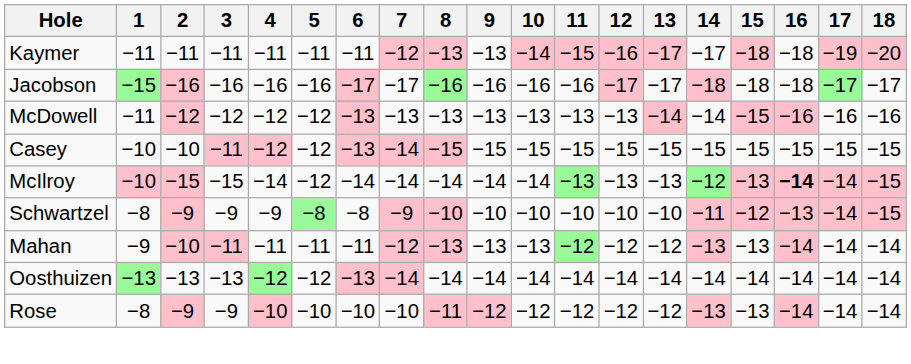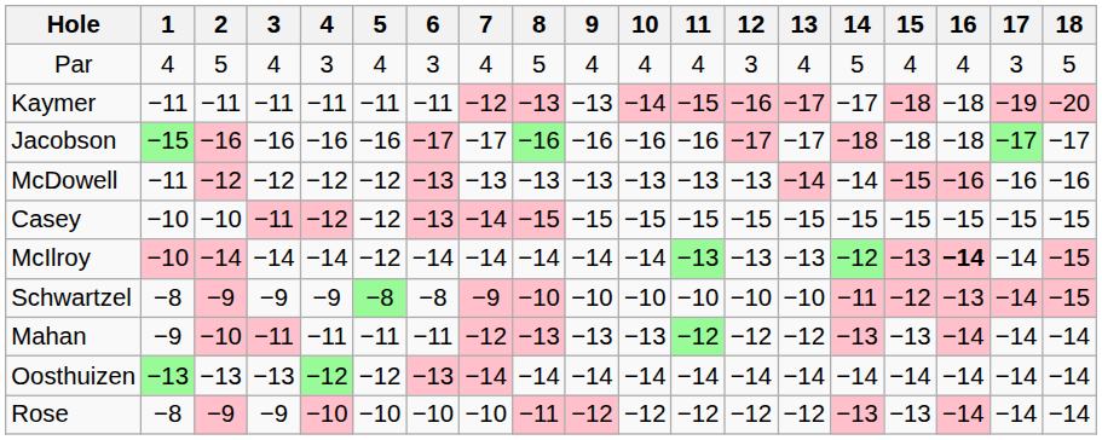+ row: Par | 4 | 5 | 4 | 3 | 4 | 3 | 4 | 5 | 4 | 4 | 4 | 3 | 4 | 5 | 4 | 4 | 3 | 5
McIlroy | 2: −15 -> −14
McIlroy | 3: −15 -> −14
McIlroy | 17: pink background -> no background
